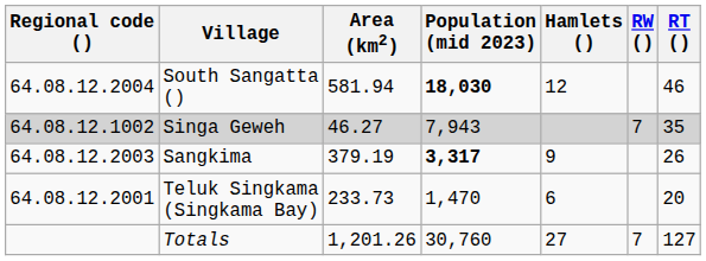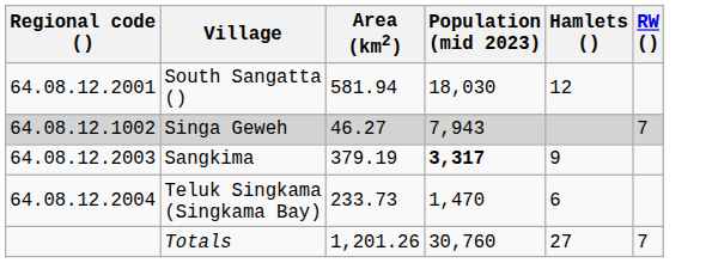- column: RT () | 46 | 35 | 26 | 20 | 127
South Sangatta () | Regional code (): 64.08.12.2004 -> 64.08.12.2001
South Sangatta () | Population (mid 2023): bold -> normal
Teluk Singkama (Singkama Bay) | Regional code (): 64.08.12.2001 -> 64.08.12.2004
